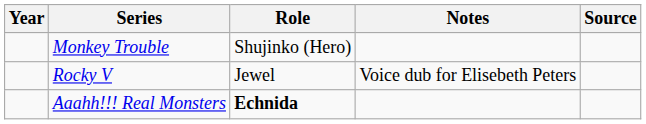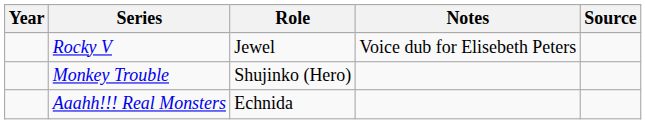rows swapped: Rocky V <-> Monkey Trouble
Aaahh!!! Real Monsters | Role: bold -> normal
